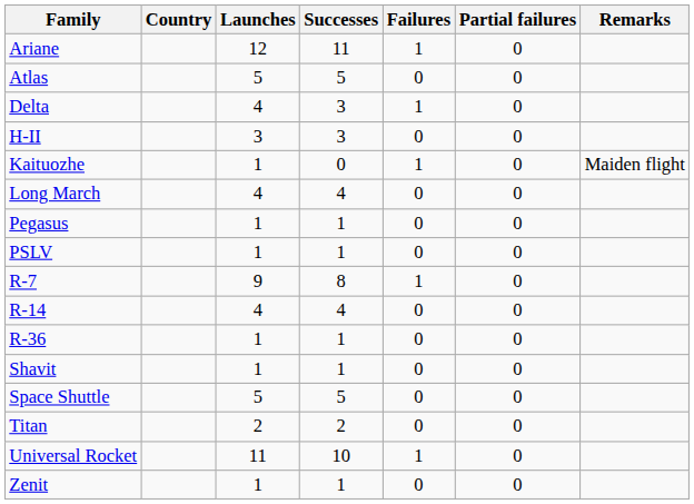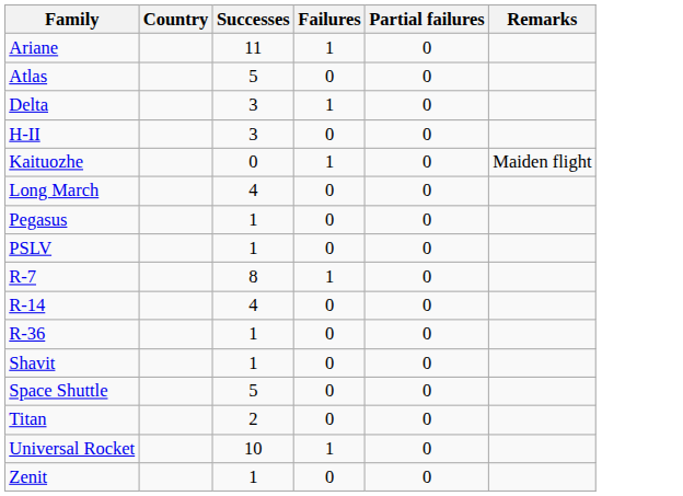- column: Launches | 12 | 5 | 4 | 3 | 1 | 4 | 1 | 1 | 9 | 4 | 1 | 1 | 5 | 2 | 11 | 1
